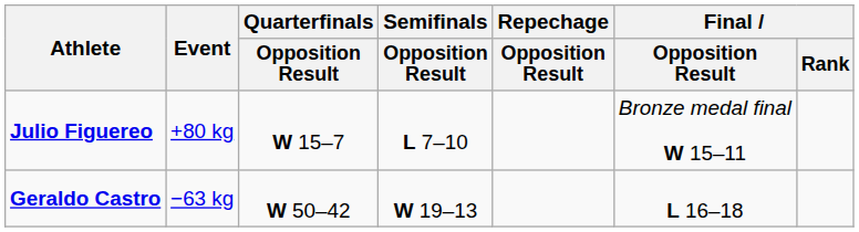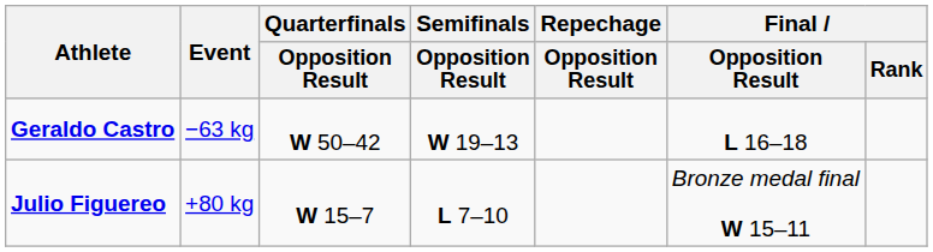rows swapped: Geraldo Castro <-> Julio Figuereo
